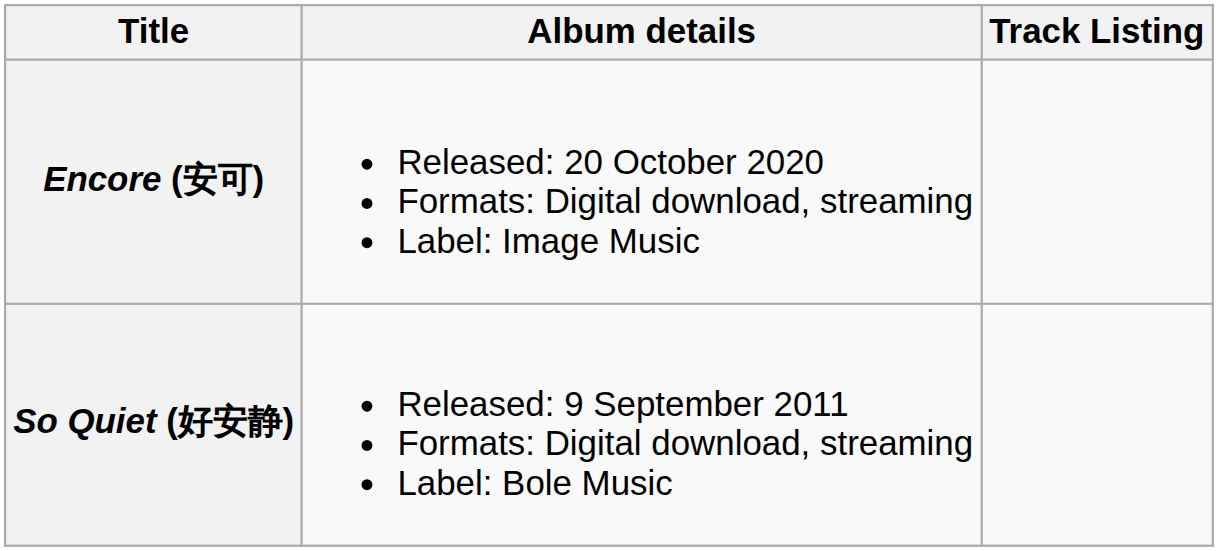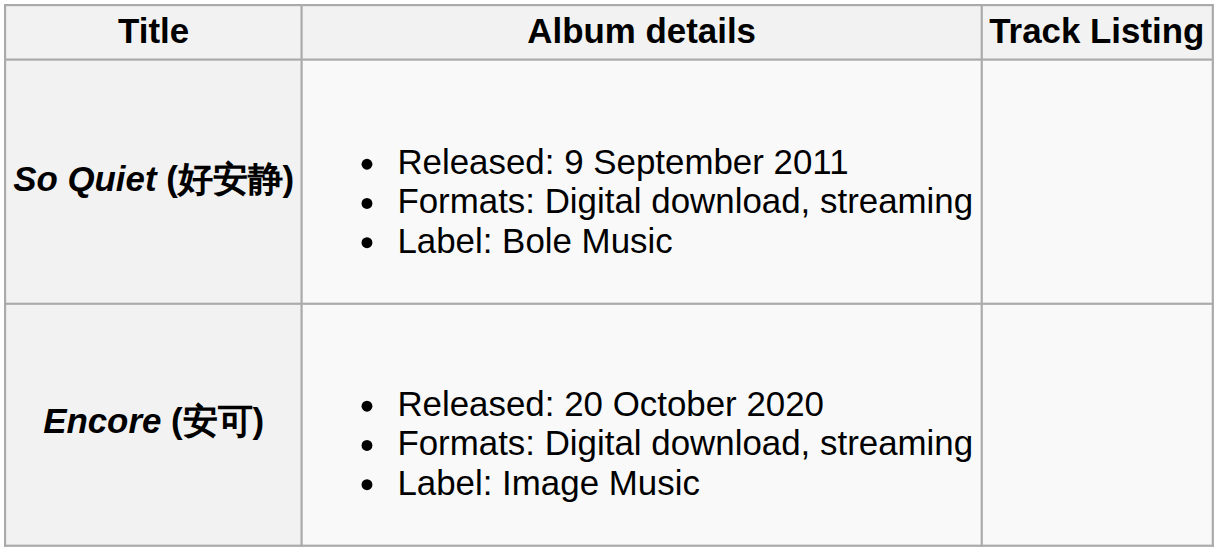rows swapped: So Quiet (好安静) <-> Encore (安可)
